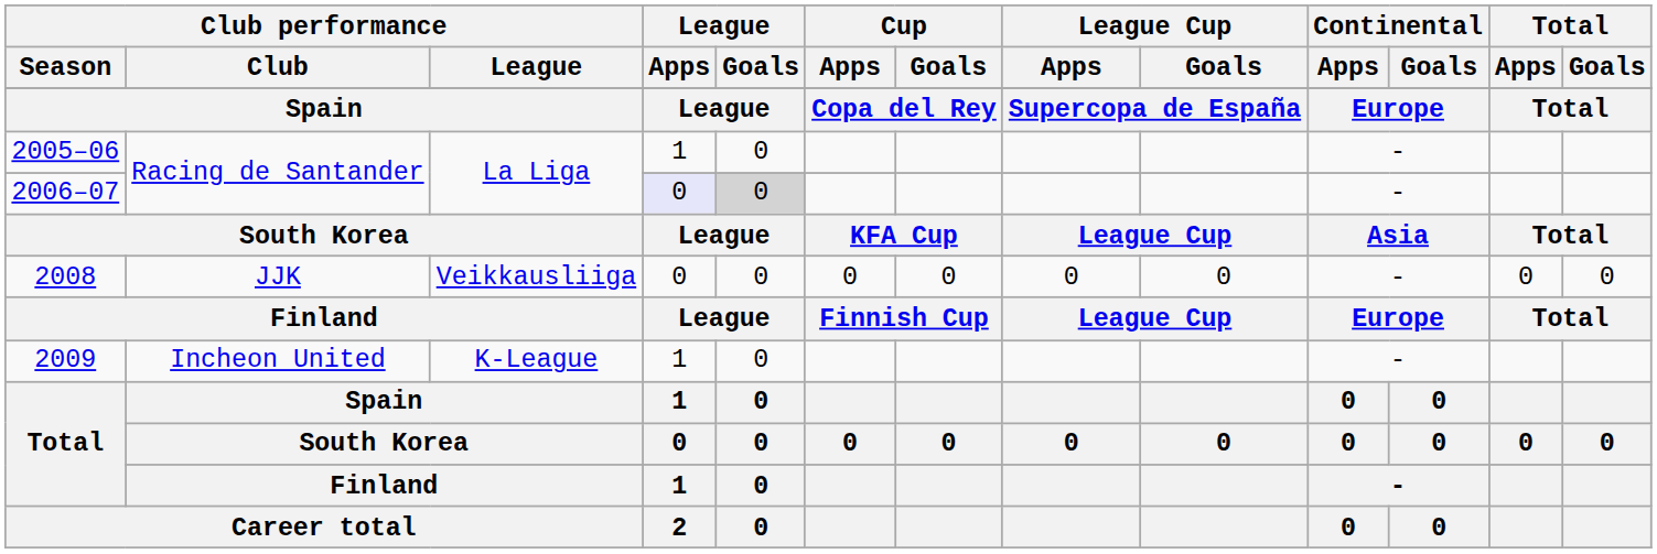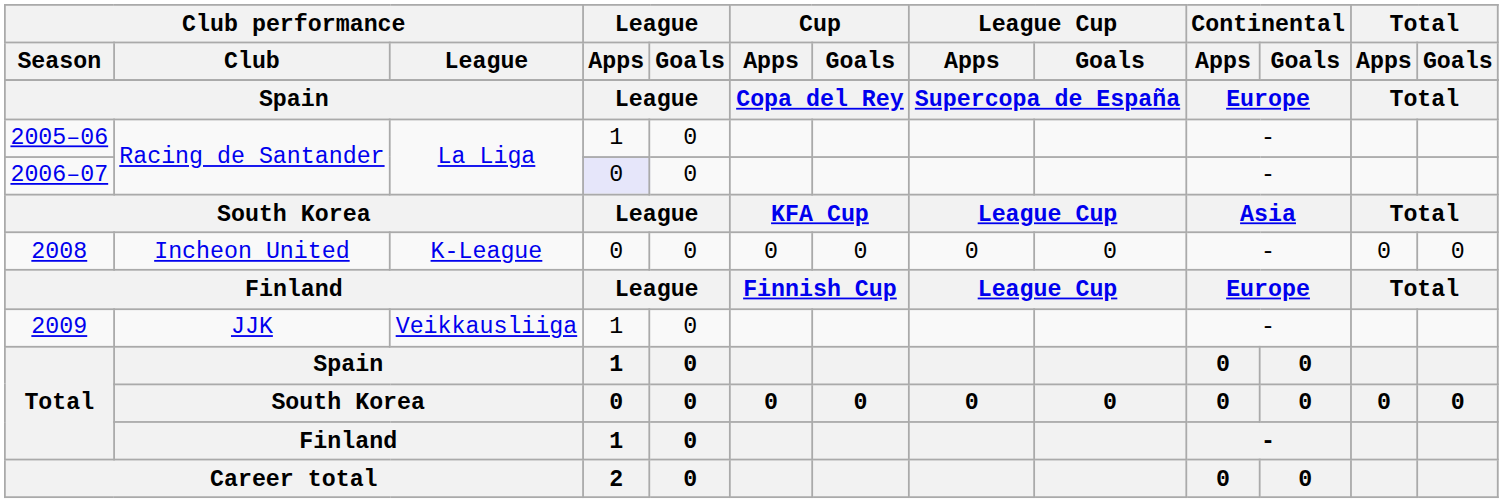2006–07 | League / Goals: lightgrey background -> no background
2008 | Club performance / Club: JJK -> Incheon United
2008 | Club performance / League: Veikkausliiga -> K-League
2009 | Club performance / Club: Incheon United -> JJK
2009 | Club performance / League: K-League -> Veikkausliiga
